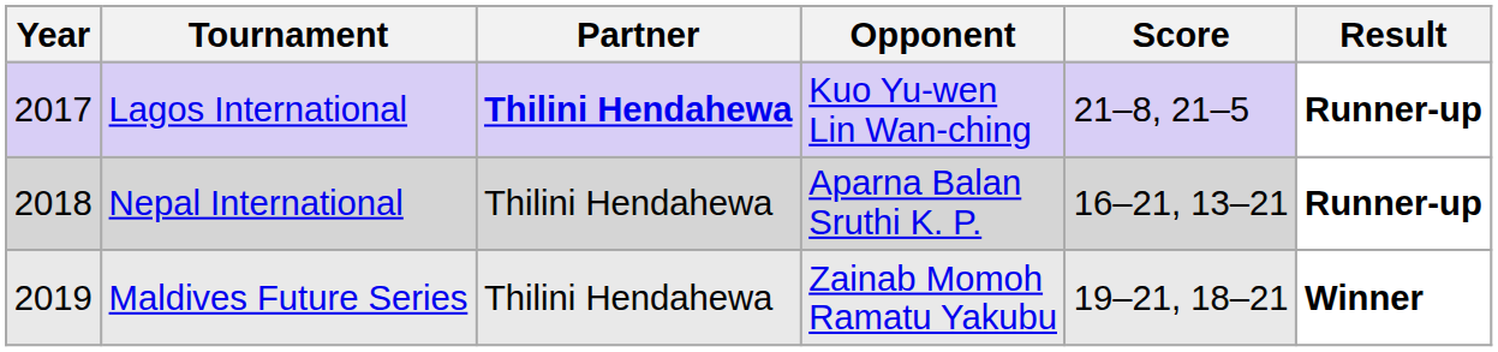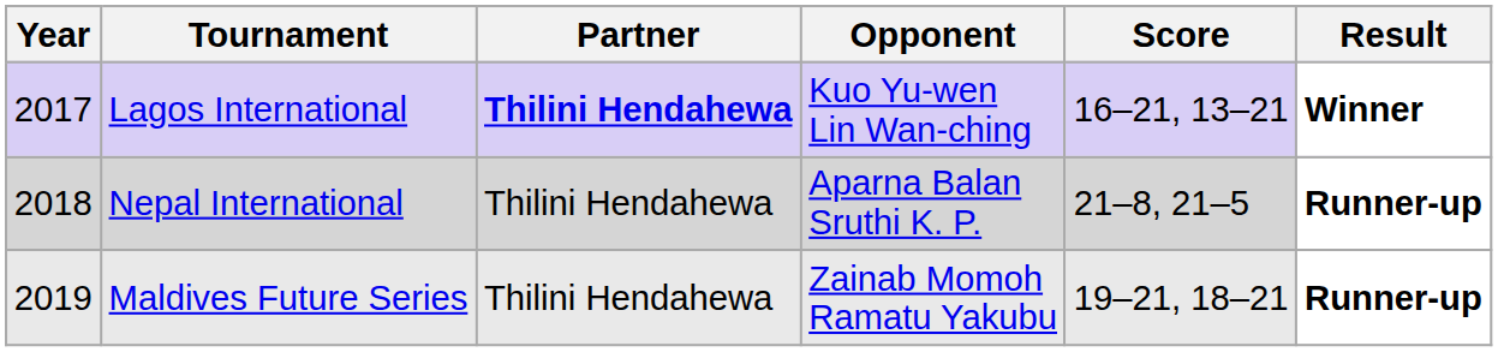Lagos International | Score: 21–8, 21–5 -> 16–21, 13–21
Lagos International | Result: Runner-up -> Winner
Nepal International | Score: 16–21, 13–21 -> 21–8, 21–5
Maldives Future Series | Result: Winner -> Runner-up
